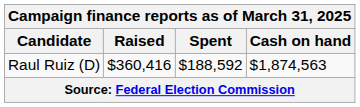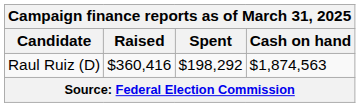Raul Ruiz (D) | Spent: $188,592 -> $198,292
